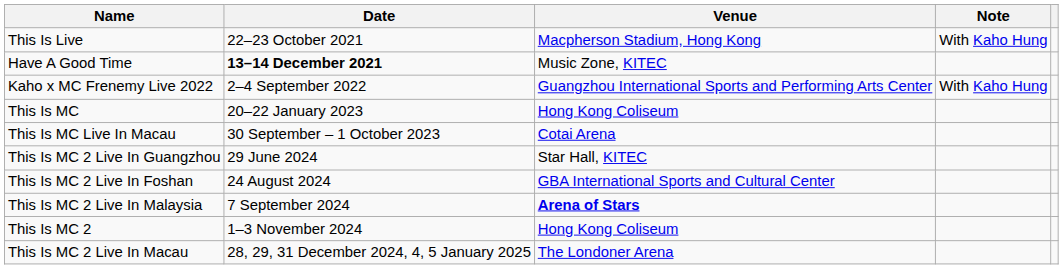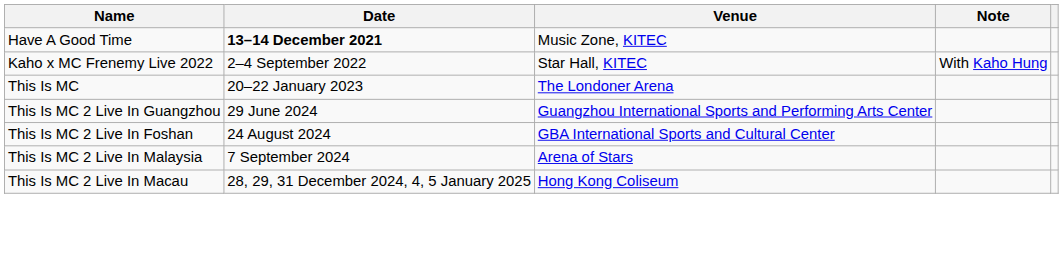- row: This Is Live | 22–23 October 2021 | Macpherson Stadium, Hong Kong | With Kaho Hung
Kaho x MC Frenemy Live 2022 | Venue: Guangzhou International Sports and Performing Arts Center -> Star Hall, KITEC
This Is MC | Venue: Hong Kong Coliseum -> The Londoner Arena
- row: This Is MC Live In Macau | 30 September – 1 October 2023 | Cotai Arena
This Is MC 2 Live In Guangzhou | Venue: Star Hall, KITEC -> Guangzhou International Sports and Performing Arts Center
This Is MC 2 Live In Malaysia | Venue: bold -> normal
- row: This Is MC 2 | 1–3 November 2024 | Hong Kong Coliseum
This Is MC 2 Live In Macau | Venue: The Londoner Arena -> Hong Kong Coliseum
